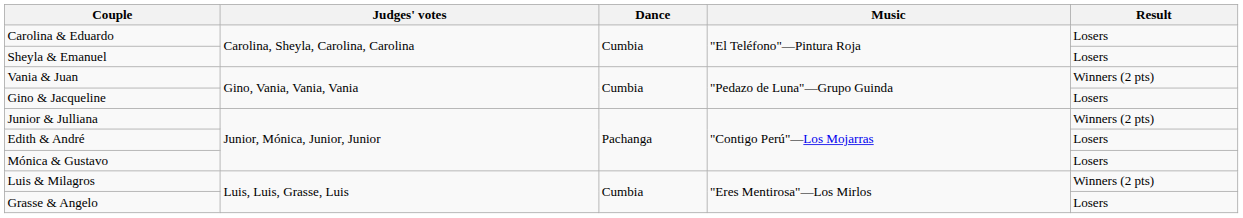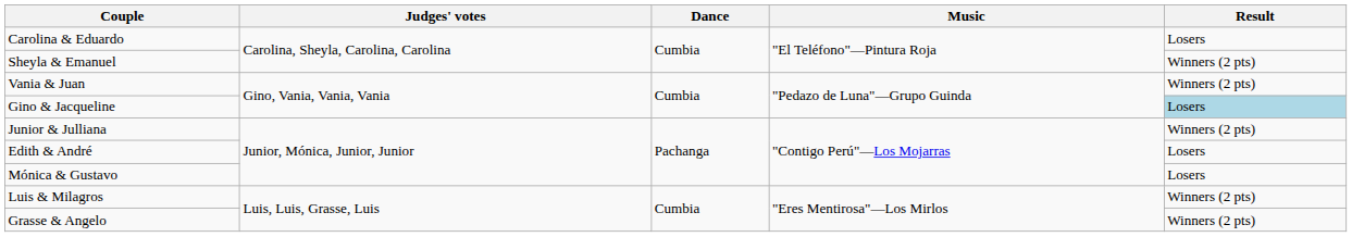Sheyla & Emanuel | Result: Losers -> Winners (2 pts)
Gino & Jacqueline | Result: no background -> lightblue background
Grasse & Angelo | Result: Losers -> Winners (2 pts)
